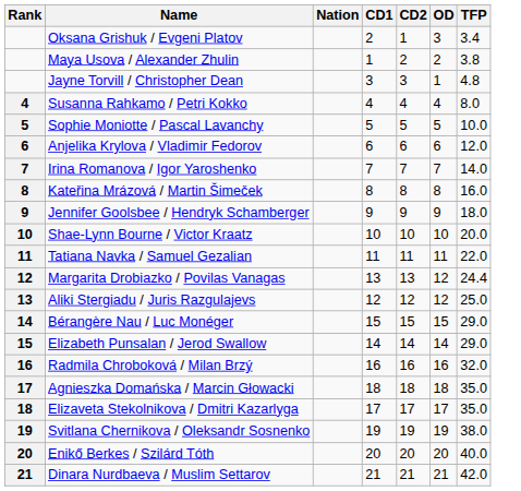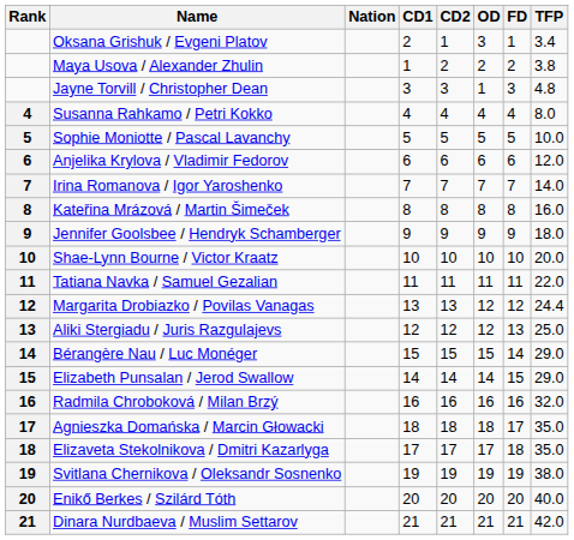+ column: FD | 1 | 2 | 3 | 4 | 5 | 6 | 7 | 8 | 9 | 10 | 11 | 12 | 13 | 14 | 15 | 16 | 17 | 18 | 19 | 20 | 21
